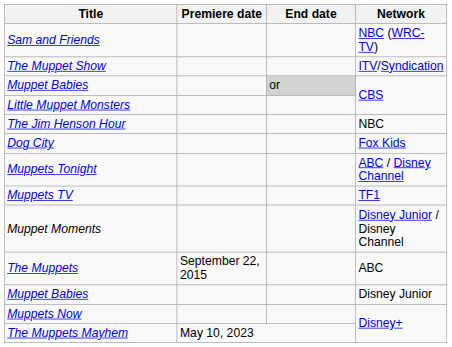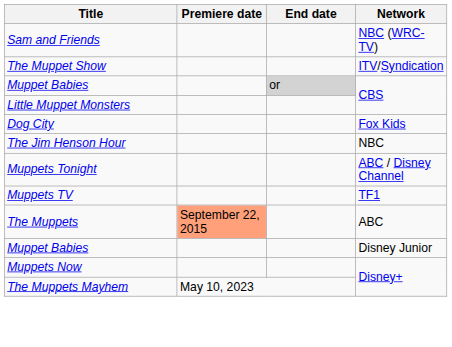rows swapped: The Jim Henson Hour <-> Dog City
- row: Muppet Moments | Disney Junior / Disney Channel
The Muppets | Premiere date: no background -> lightsalmon background
